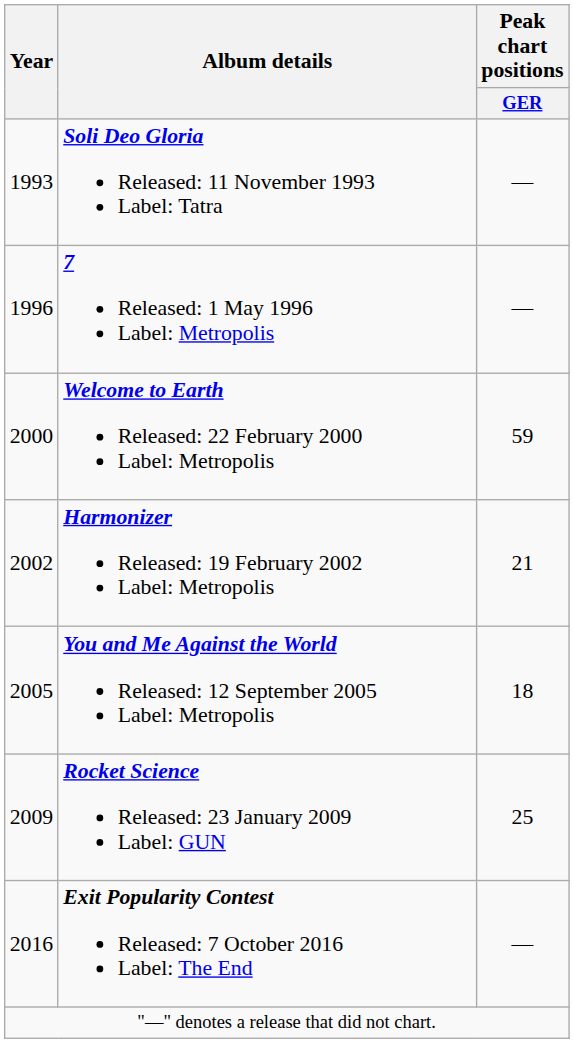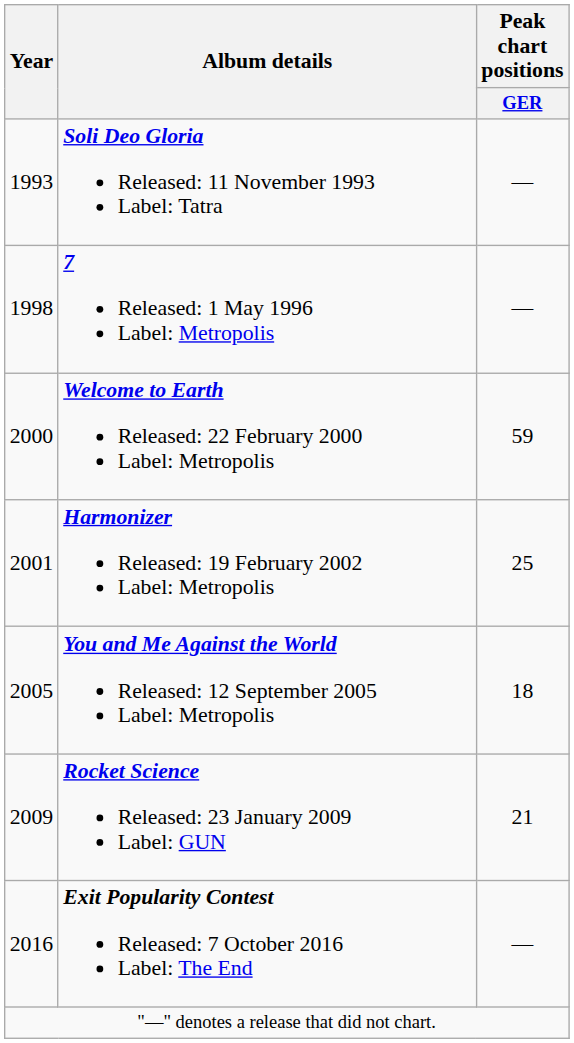7 Released: 1 May 1996 Label: Metropolis | Year: 1996 -> 1998
Harmonizer Released: 19 February 2002 Label: Metropolis | Year: 2002 -> 2001
Harmonizer Released: 19 February 2002 Label: Metropolis | Peak chart positions / GER: 21 -> 25
Rocket Science Released: 23 January 2009 Label: GUN | Peak chart positions / GER: 25 -> 21
